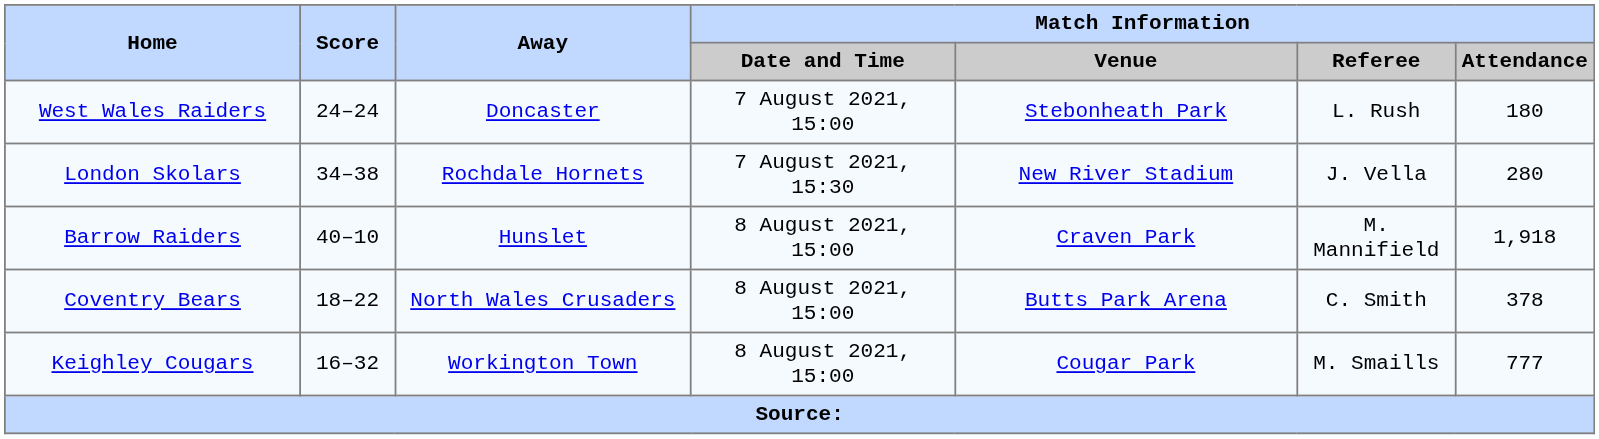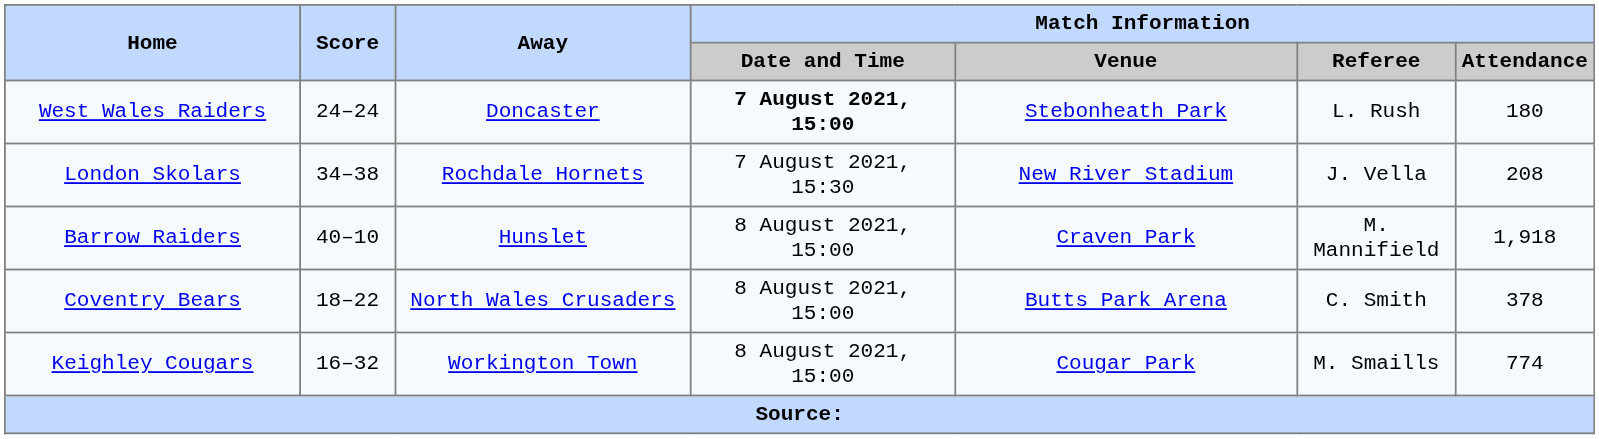West Wales Raiders | Match Information / Date and Time: normal -> bold
London Skolars | Match Information / Attendance: 280 -> 208
Keighley Cougars | Match Information / Attendance: 777 -> 774
